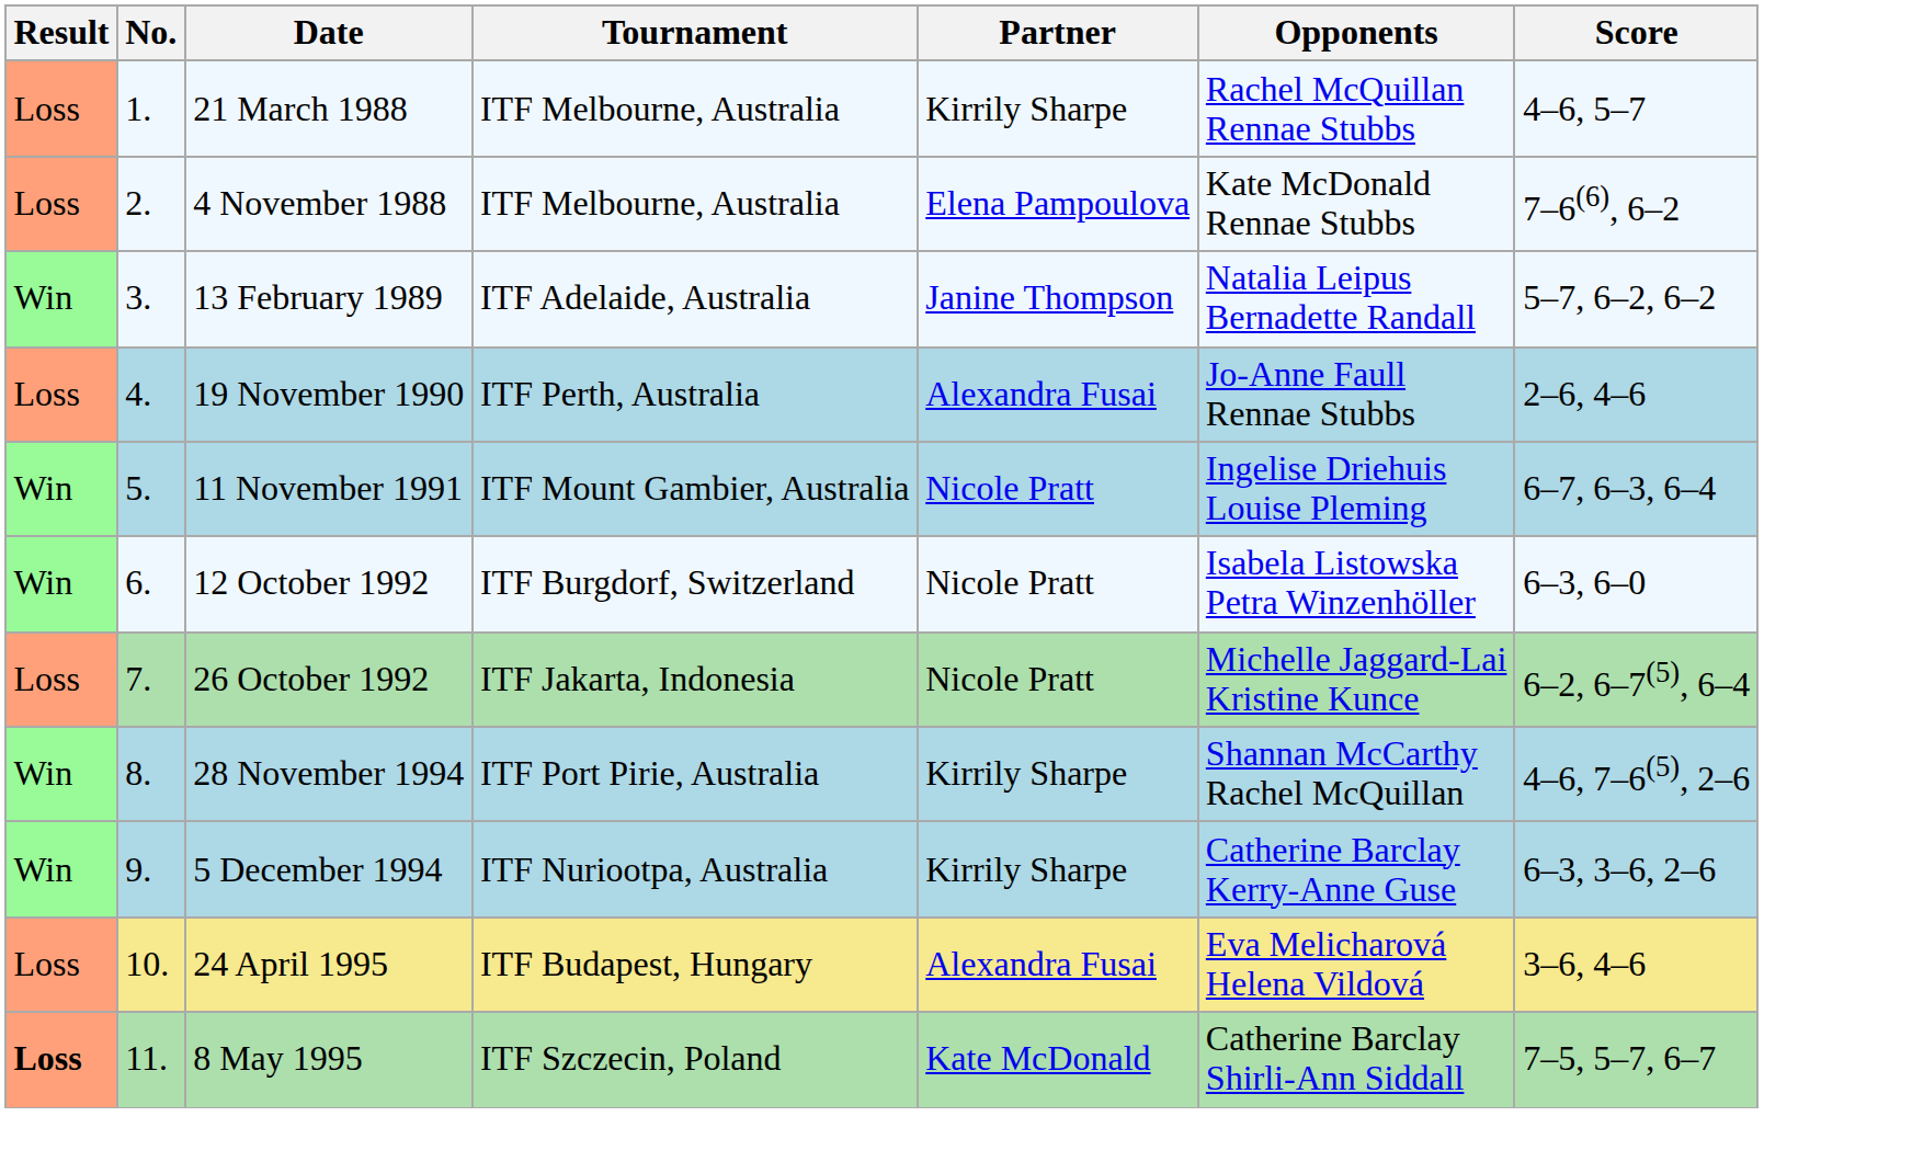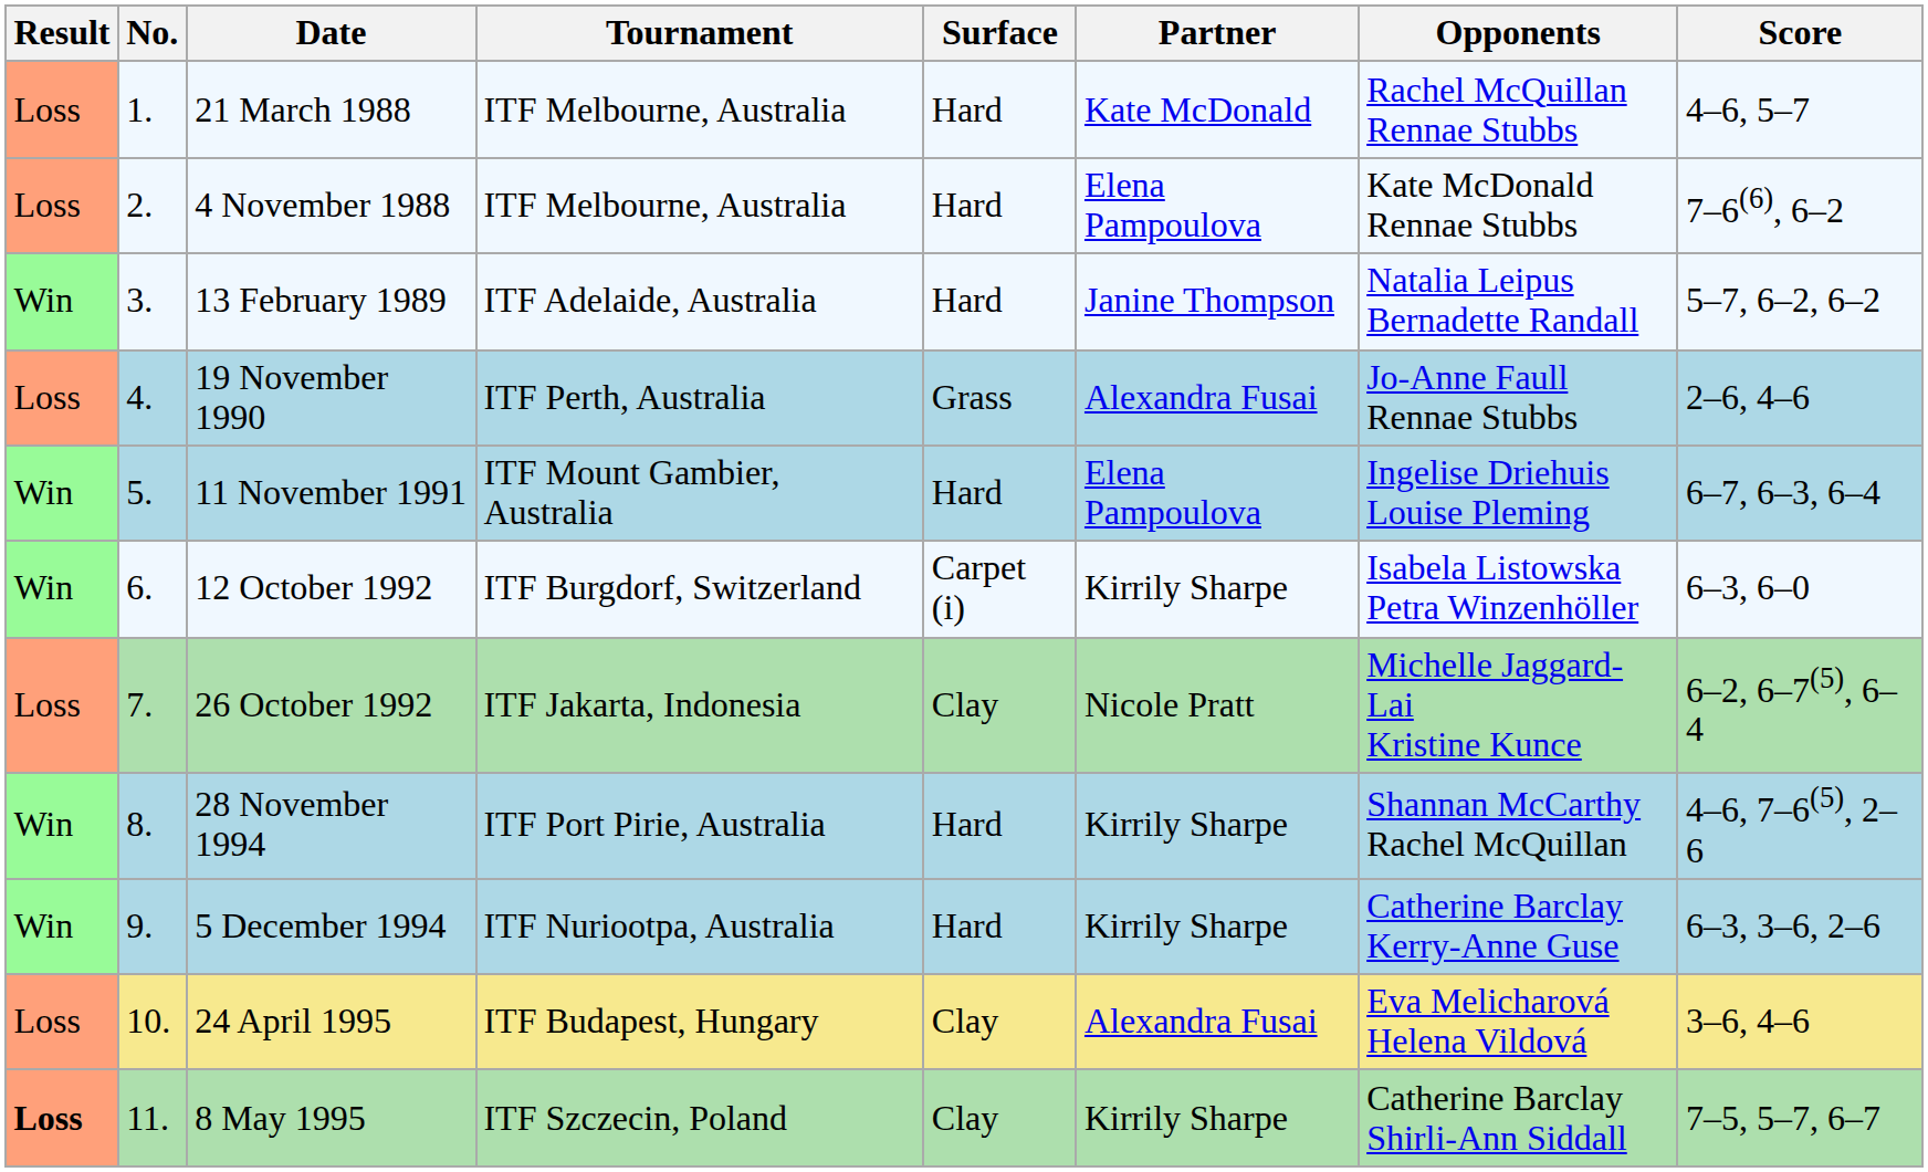+ column: Surface | Hard | Hard | Hard | Grass | Hard | Carpet (i) | Clay | Hard | Hard | Clay | Clay
21 March 1988 | Partner: Kirrily Sharpe -> Kate McDonald
11 November 1991 | Partner: Nicole Pratt -> Elena Pampoulova
12 October 1992 | Partner: Nicole Pratt -> Kirrily Sharpe
8 May 1995 | Partner: Kate McDonald -> Kirrily Sharpe
